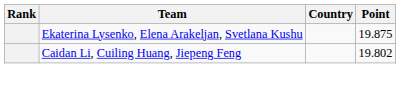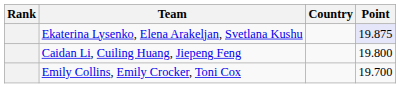Ekaterina Lysenko, Elena Arakeljan, Svetlana Kushu | Point: no background -> lavender background
Caidan Li, Cuiling Huang, Jiepeng Feng | Point: 19.802 -> 19.800
+ row: Emily Collins, Emily Crocker, Toni Cox | 19.700
